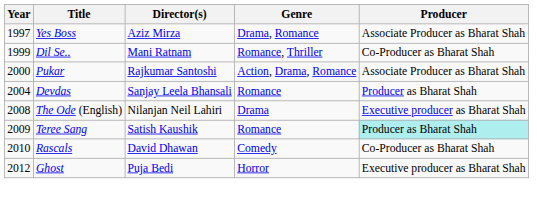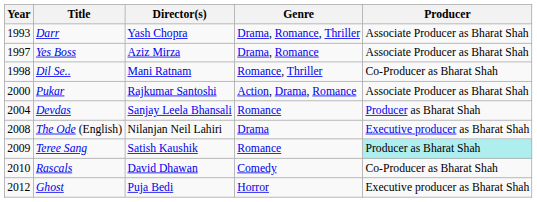+ row: 1993 | Darr | Yash Chopra | Drama, Romance, Thriller | Associate Producer as Bharat Shah
Dil Se.. | Year: 1999 -> 1998
